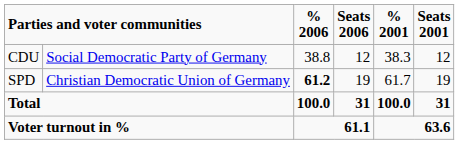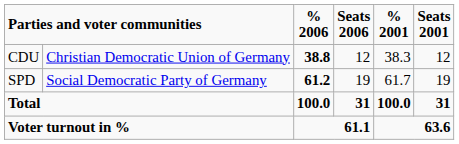CDU | column 2: Social Democratic Party of Germany -> Christian Democratic Union of Germany
CDU | % 2006: normal -> bold
SPD | column 2: Christian Democratic Union of Germany -> Social Democratic Party of Germany
